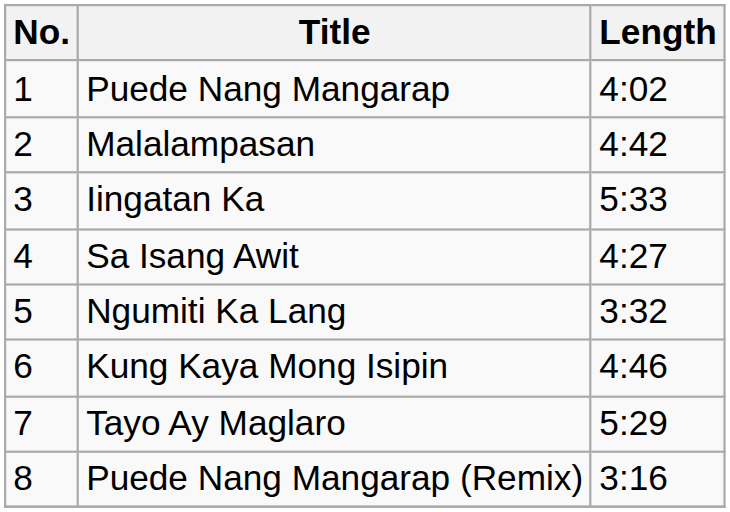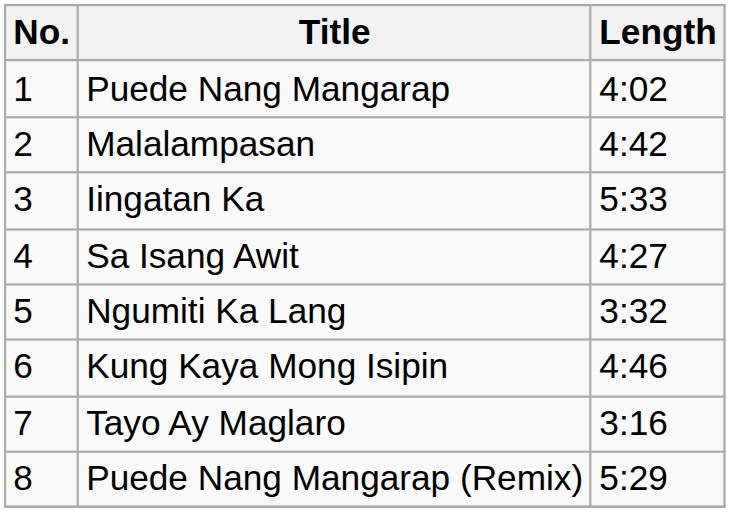Tayo Ay Maglaro | Length: 5:29 -> 3:16
Puede Nang Mangarap (Remix) | Length: 3:16 -> 5:29
